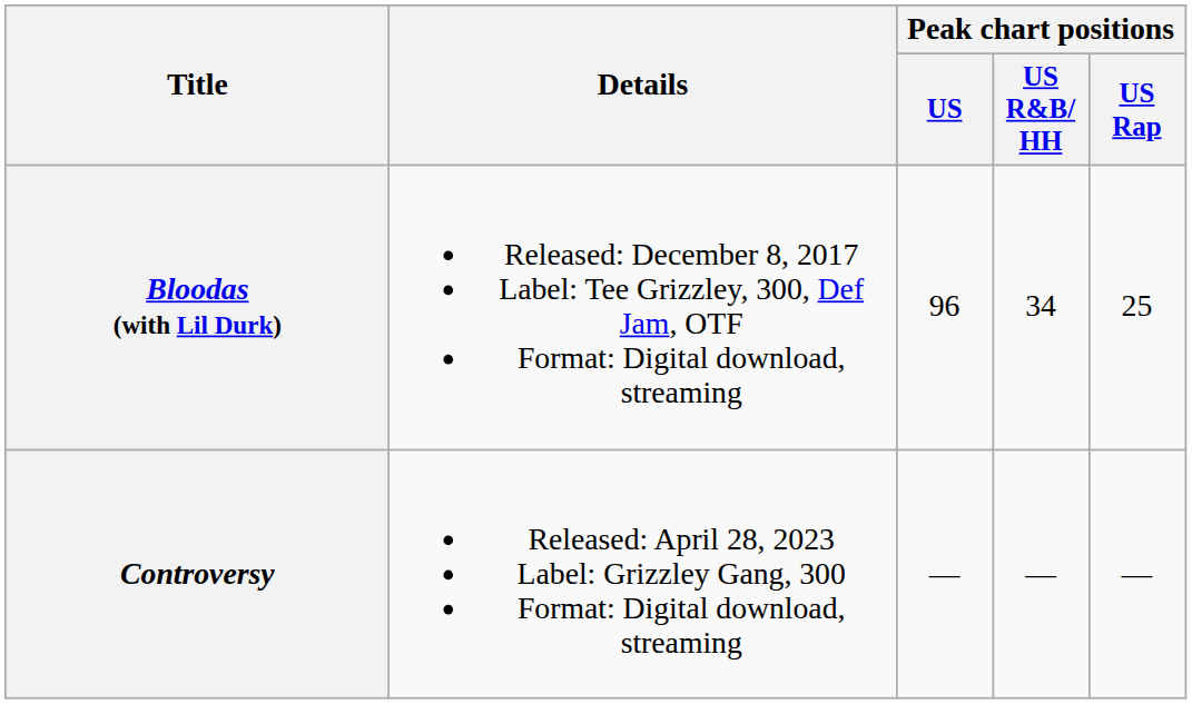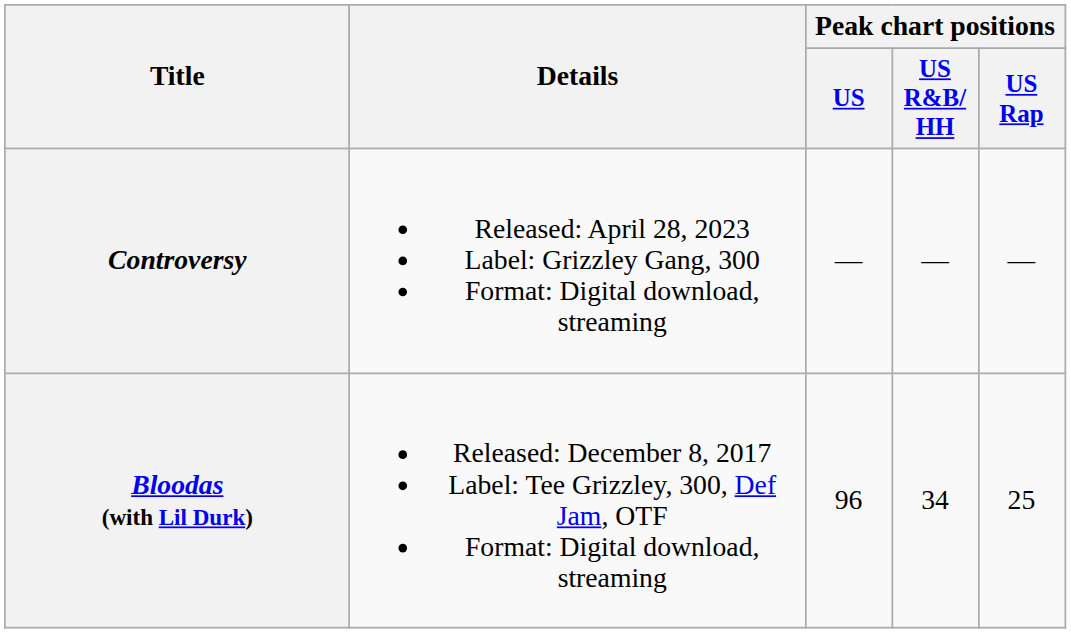rows swapped: Bloodas (with Lil Durk) <-> Controversy
